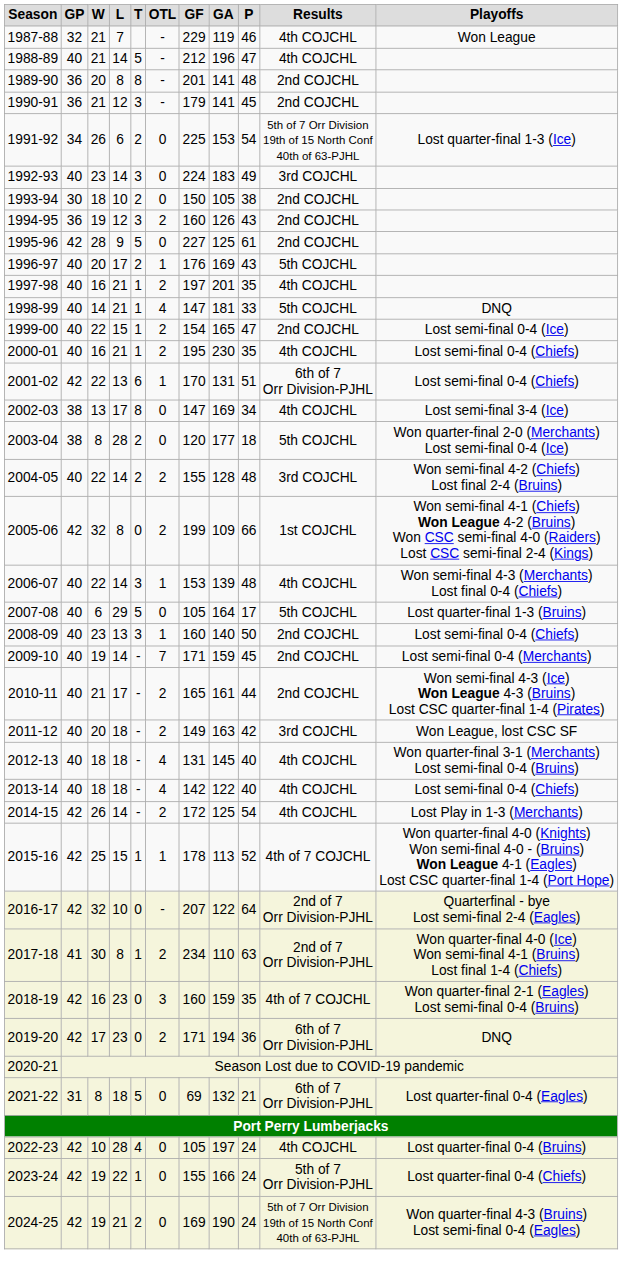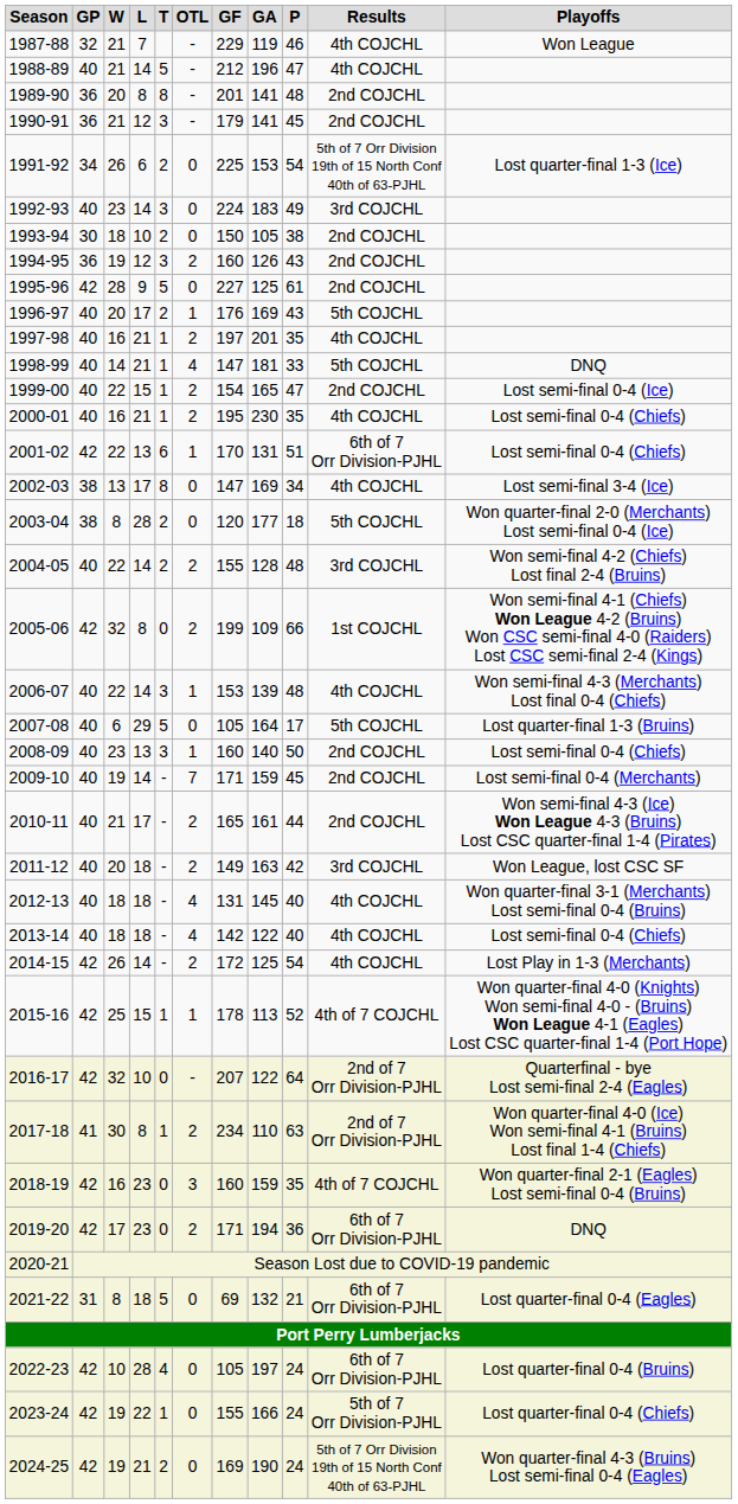2022-23 | Results: 4th COJCHL -> 6th of 7 Orr Division-PJHL
